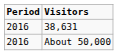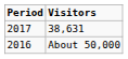38,631 | Period: 2016 -> 2017
